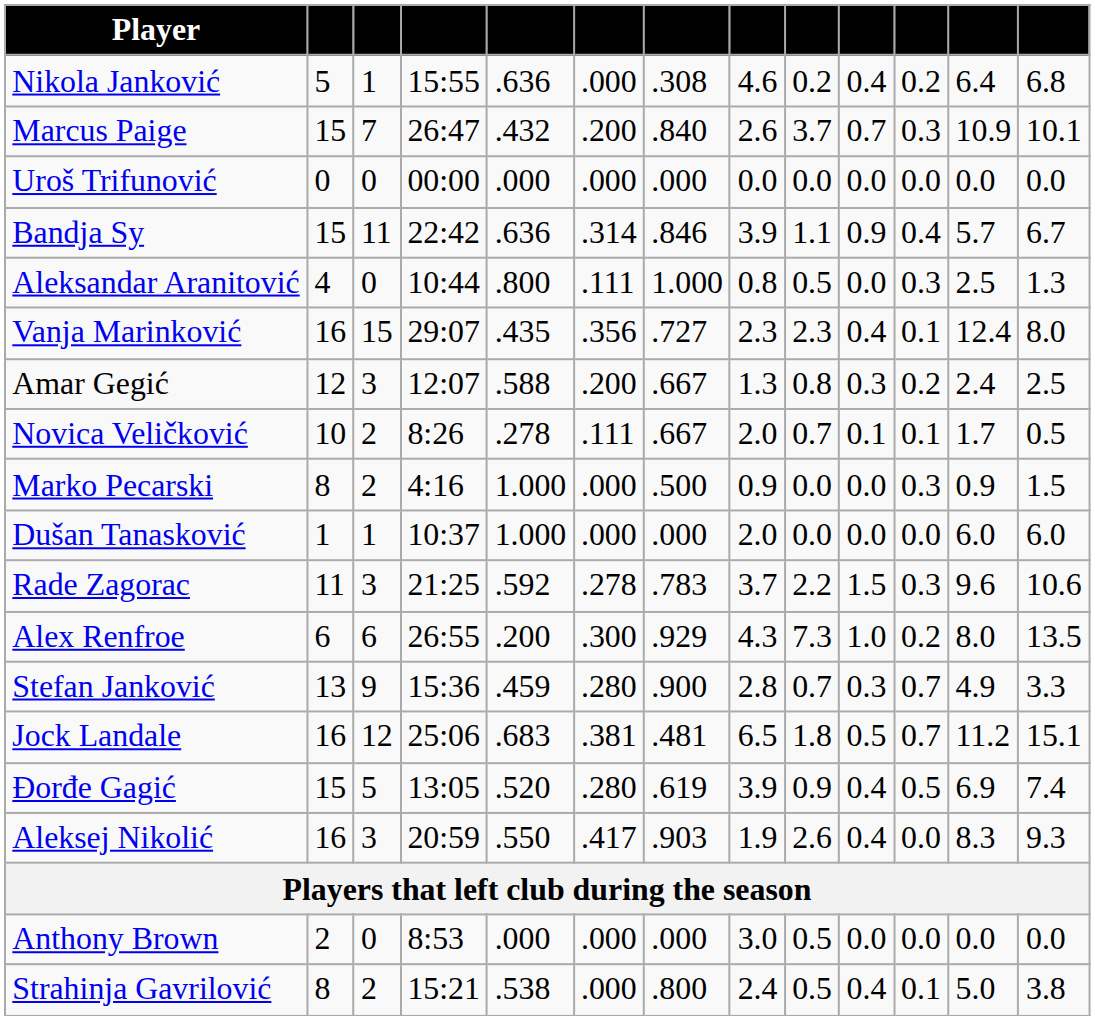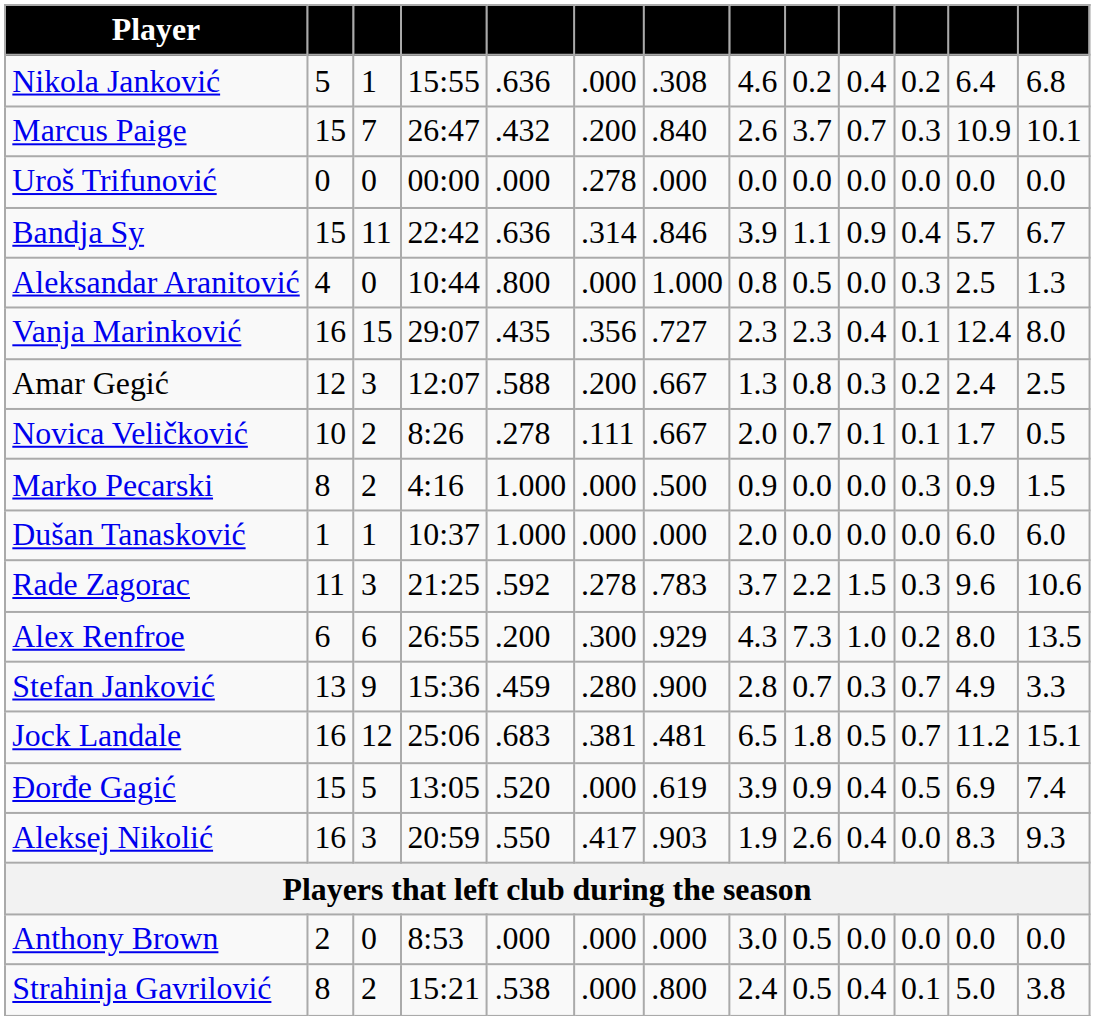Uroš Trifunović | column 6: .000 -> .278
Aleksandar Aranitović | column 6: .111 -> .000
Đorđe Gagić | column 6: .280 -> .000
